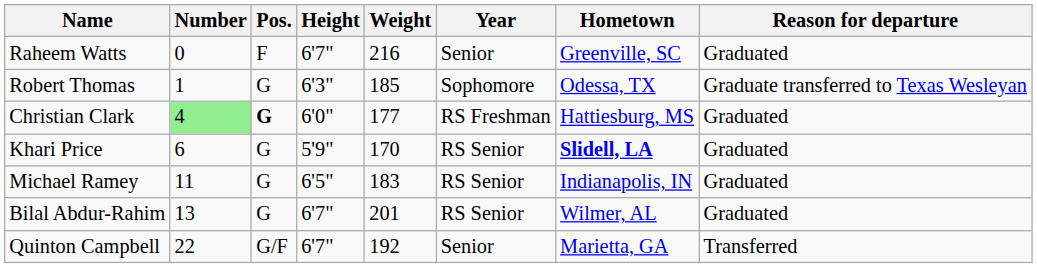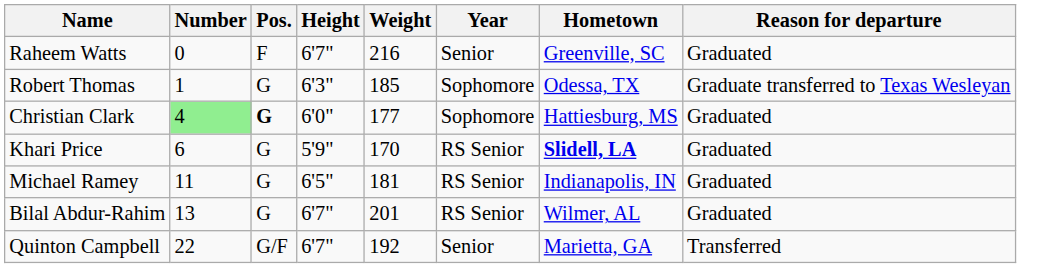Christian Clark | Year: RS Freshman -> Sophomore
Michael Ramey | Weight: 183 -> 181
